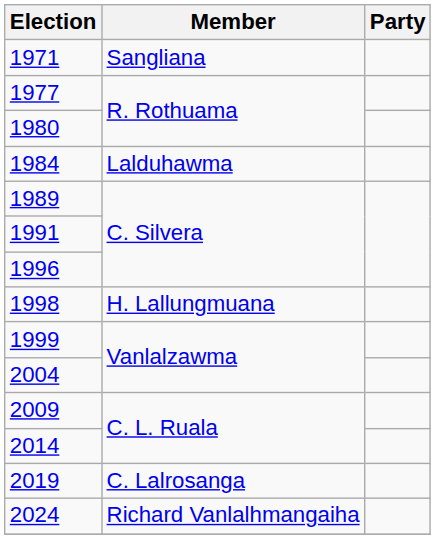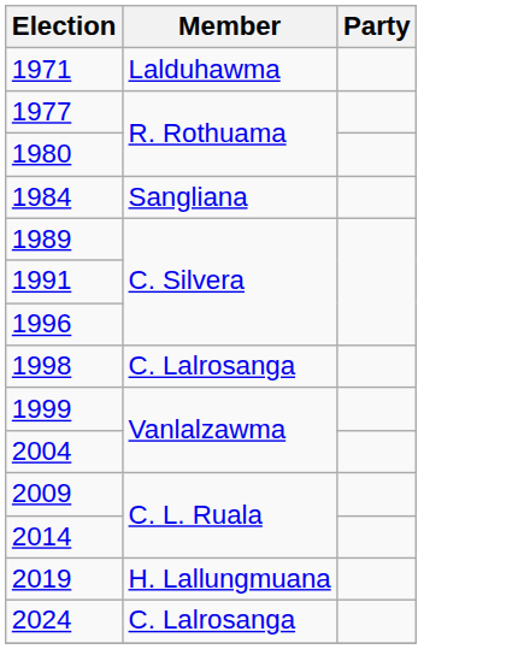1971 | Member: Sangliana -> Lalduhawma
1984 | Member: Lalduhawma -> Sangliana
1998 | Member: H. Lallungmuana -> C. Lalrosanga
2019 | Member: C. Lalrosanga -> H. Lallungmuana
2024 | Member: Richard Vanlalhmangaiha -> C. Lalrosanga
